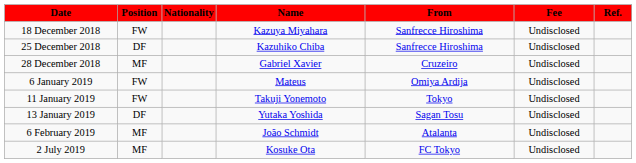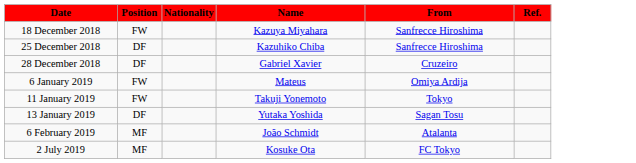- column: Fee | Undisclosed | Undisclosed | Undisclosed | Undisclosed | Undisclosed | Undisclosed | Undisclosed | Undisclosed
28 December 2018 | Position: MF -> DF
